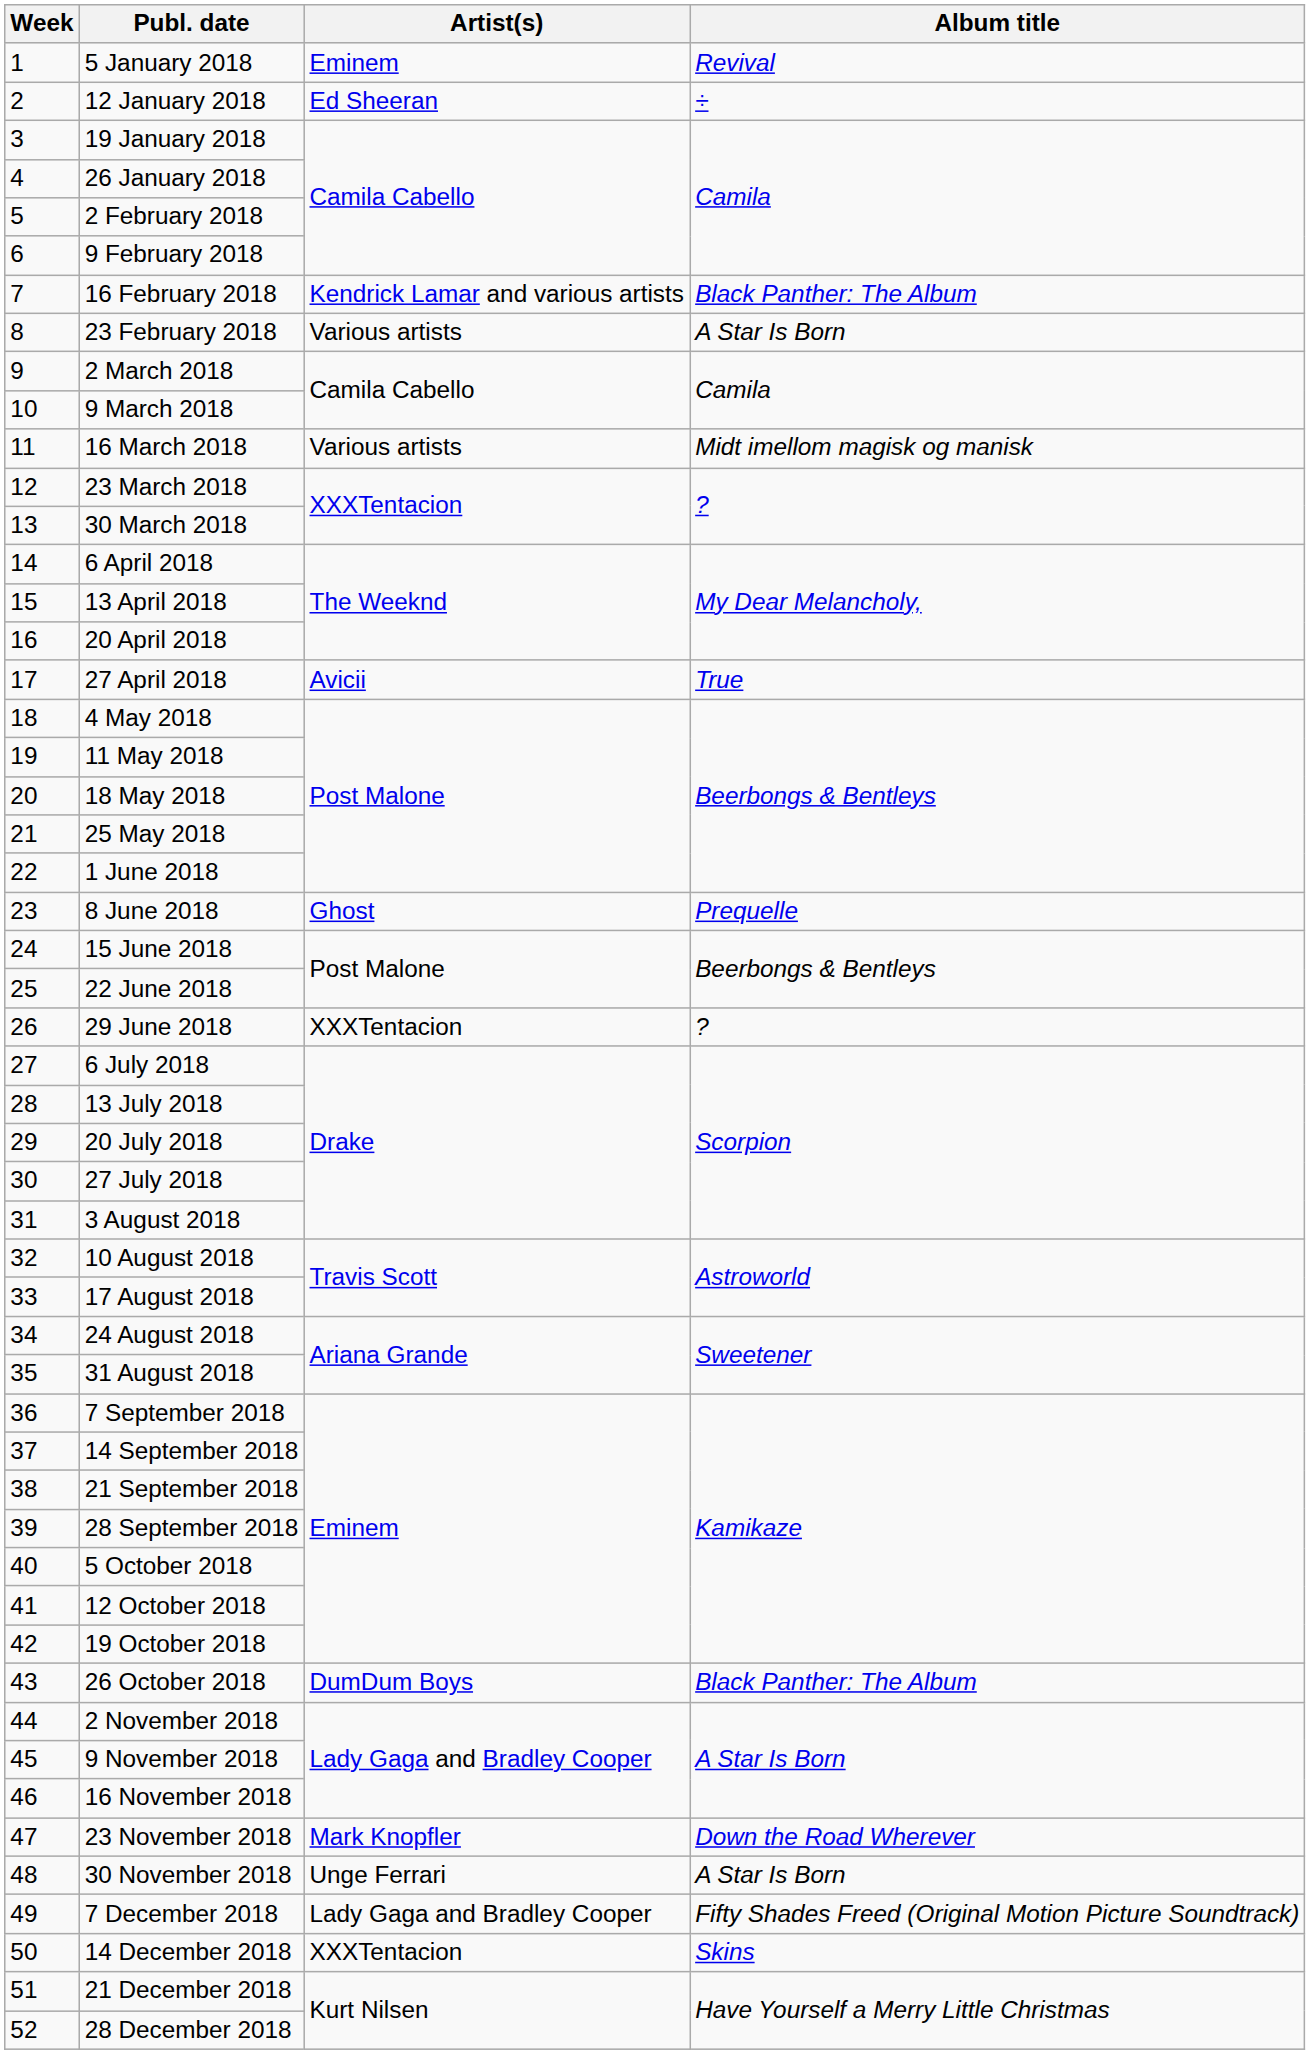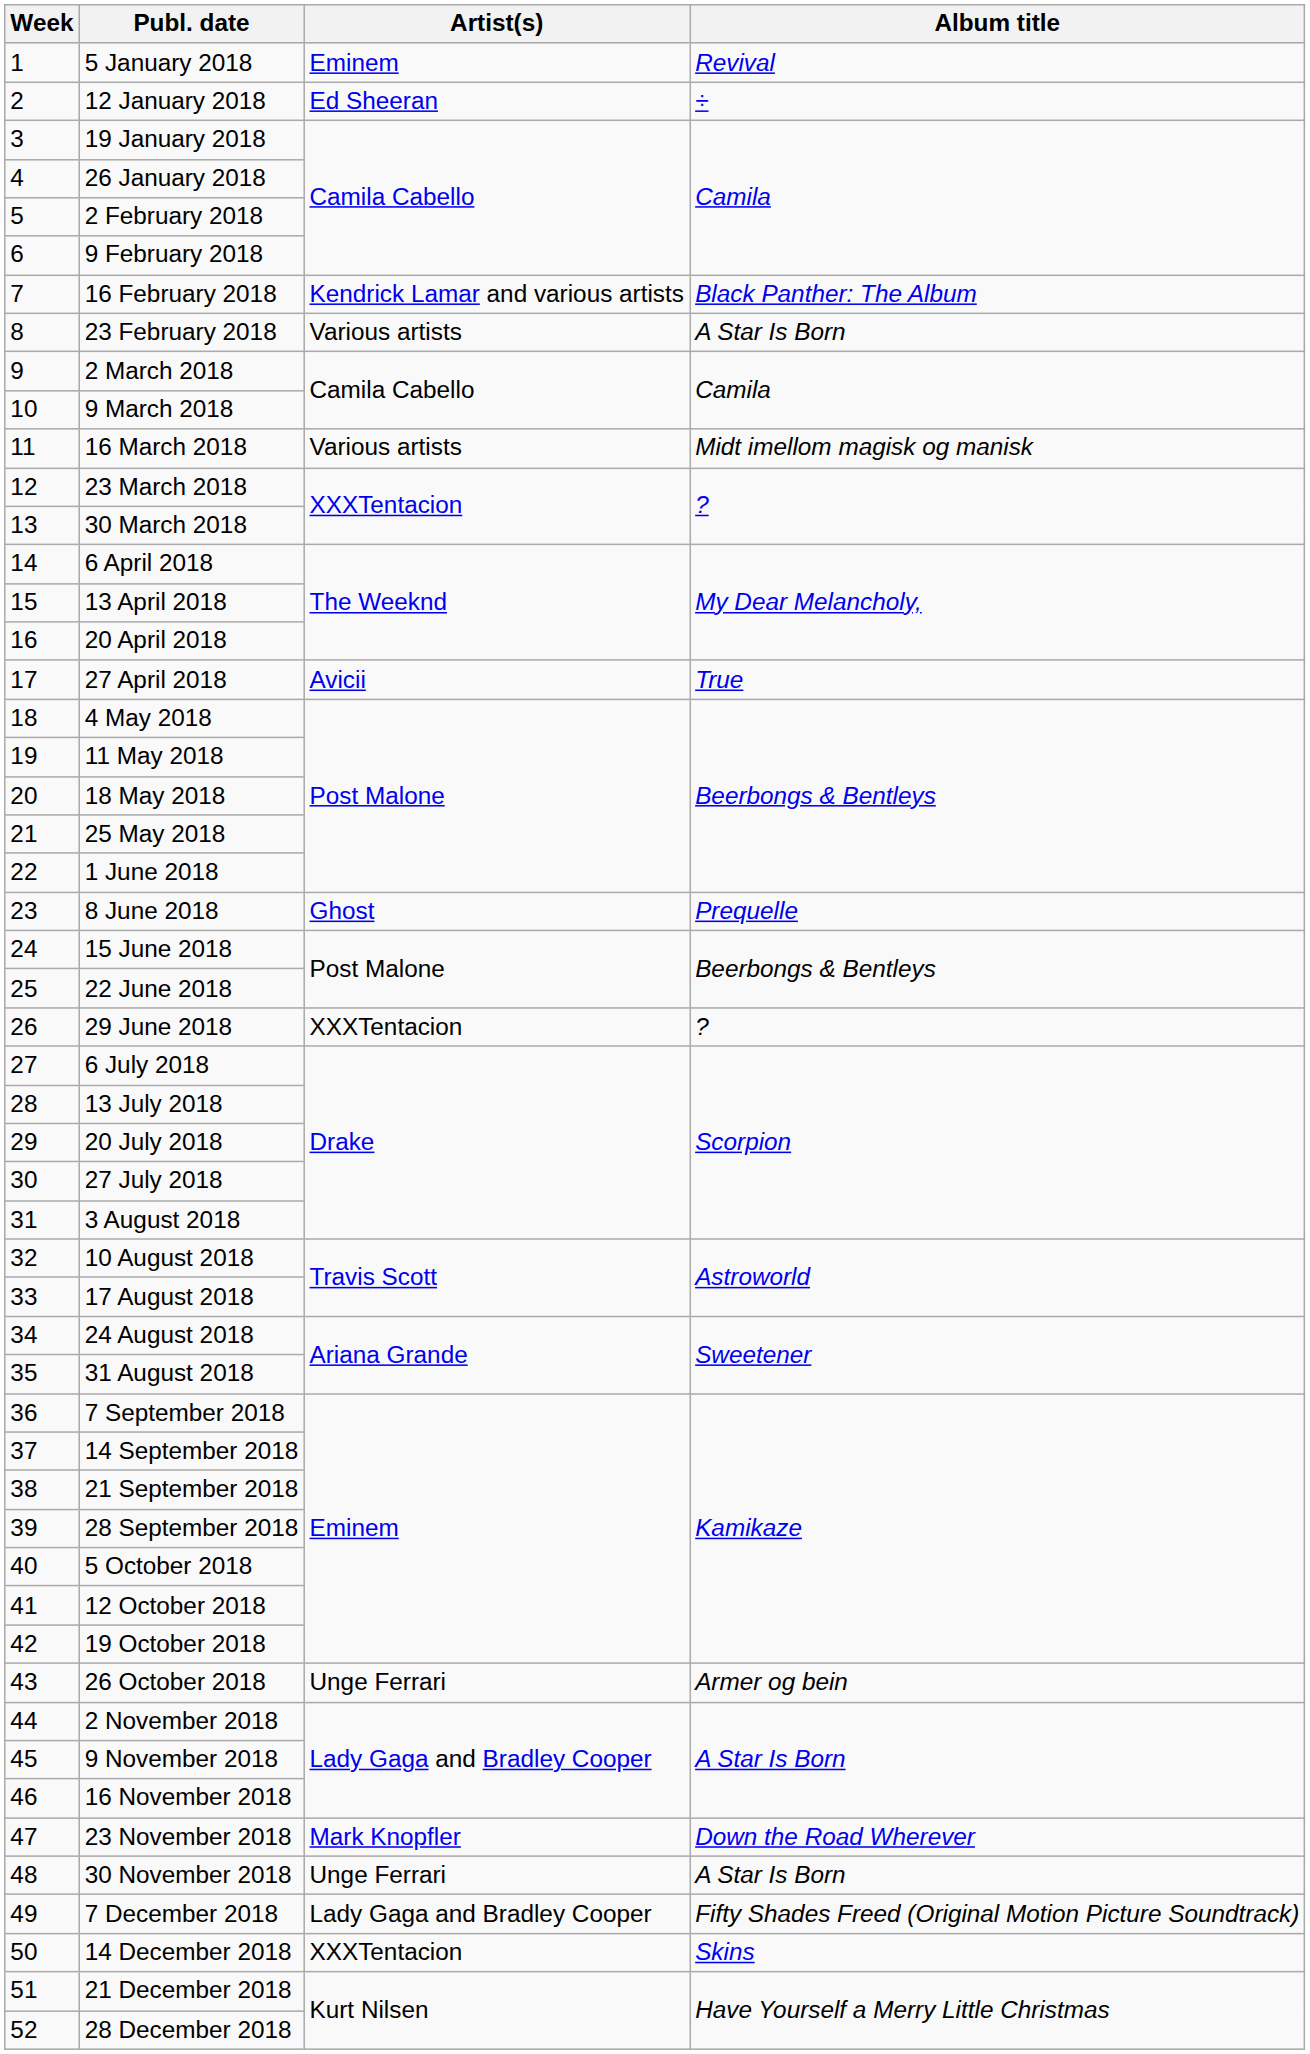26 October 2018 | Artist(s): DumDum Boys -> Unge Ferrari
26 October 2018 | Album title: Black Panther: The Album -> Armer og bein
